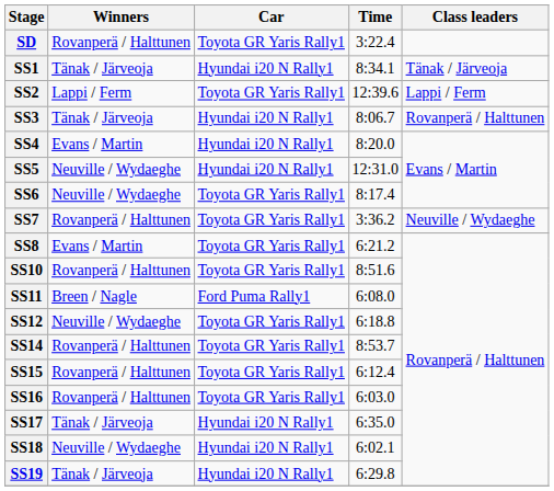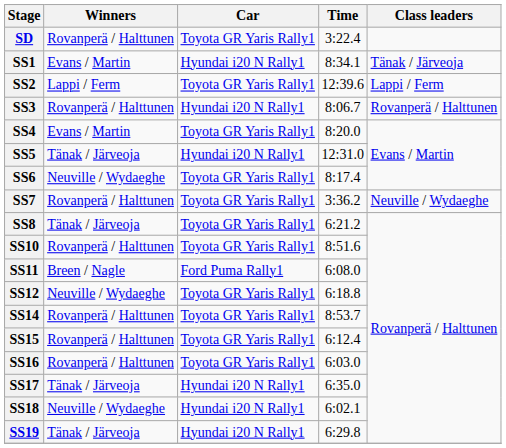SS1 | Winners: Tänak / Järveoja -> Evans / Martin
SS3 | Winners: Tänak / Järveoja -> Rovanperä / Halttunen
SS4 | Car: Hyundai i20 N Rally1 -> Toyota GR Yaris Rally1
SS5 | Winners: Neuville / Wydaeghe -> Tänak / Järveoja
SS8 | Winners: Evans / Martin -> Tänak / Järveoja
